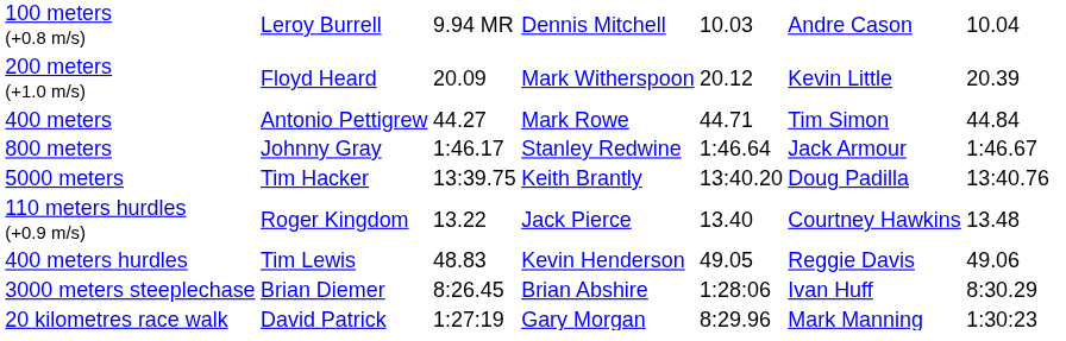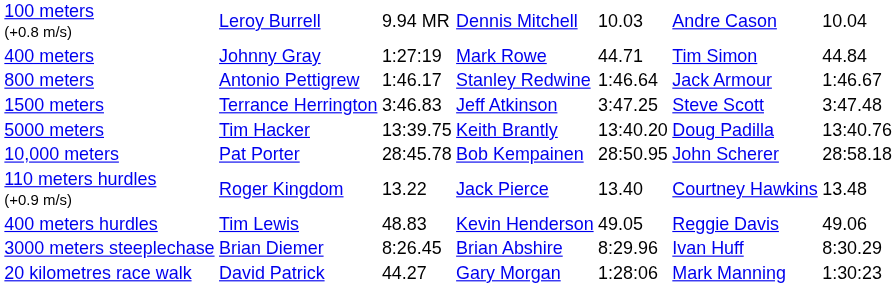- row: 200 meters (+1.0 m/s) | Floyd Heard | 20.09 | Mark Witherspoon | 20.12 | Kevin Little | 20.39
400 meters | column 2: Antonio Pettigrew -> Johnny Gray
400 meters | column 3: 44.27 -> 1:27:19
800 meters | column 2: Johnny Gray -> Antonio Pettigrew
+ row: 1500 meters | Terrance Herrington | 3:46.83 | Jeff Atkinson | 3:47.25 | Steve Scott | 3:47.48
+ row: 10,000 meters | Pat Porter | 28:45.78 | Bob Kempainen | 28:50.95 | John Scherer | 28:58.18
3000 meters steeplechase | column 5: 1:28:06 -> 8:29.96
20 kilometres race walk | column 3: 1:27:19 -> 44.27
20 kilometres race walk | column 5: 8:29.96 -> 1:28:06
